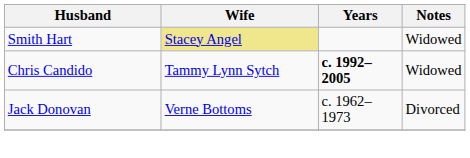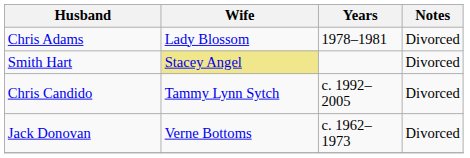+ row: Chris Adams | Lady Blossom | 1978–1981 | Divorced
Smith Hart | Notes: Widowed -> Divorced
Chris Candido | Years: bold -> normal
Chris Candido | Notes: Widowed -> Divorced
